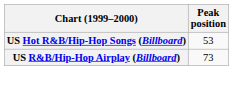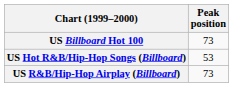+ row: US Billboard Hot 100 | 73
